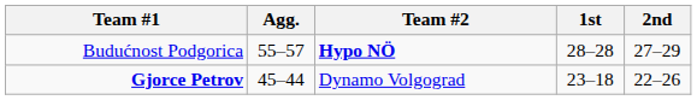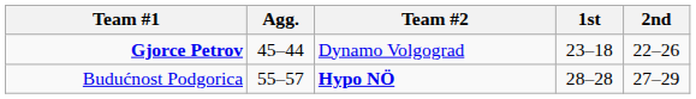rows swapped: Budućnost Podgorica <-> Gjorce Petrov
